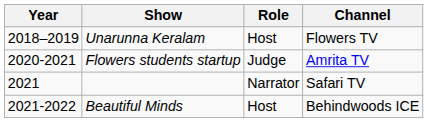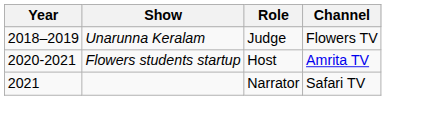Unarunna Keralam | Role: Host -> Judge
Flowers students startup | Role: Judge -> Host
- row: 2021-2022 | Beautiful Minds | Host | Behindwoods ICE
